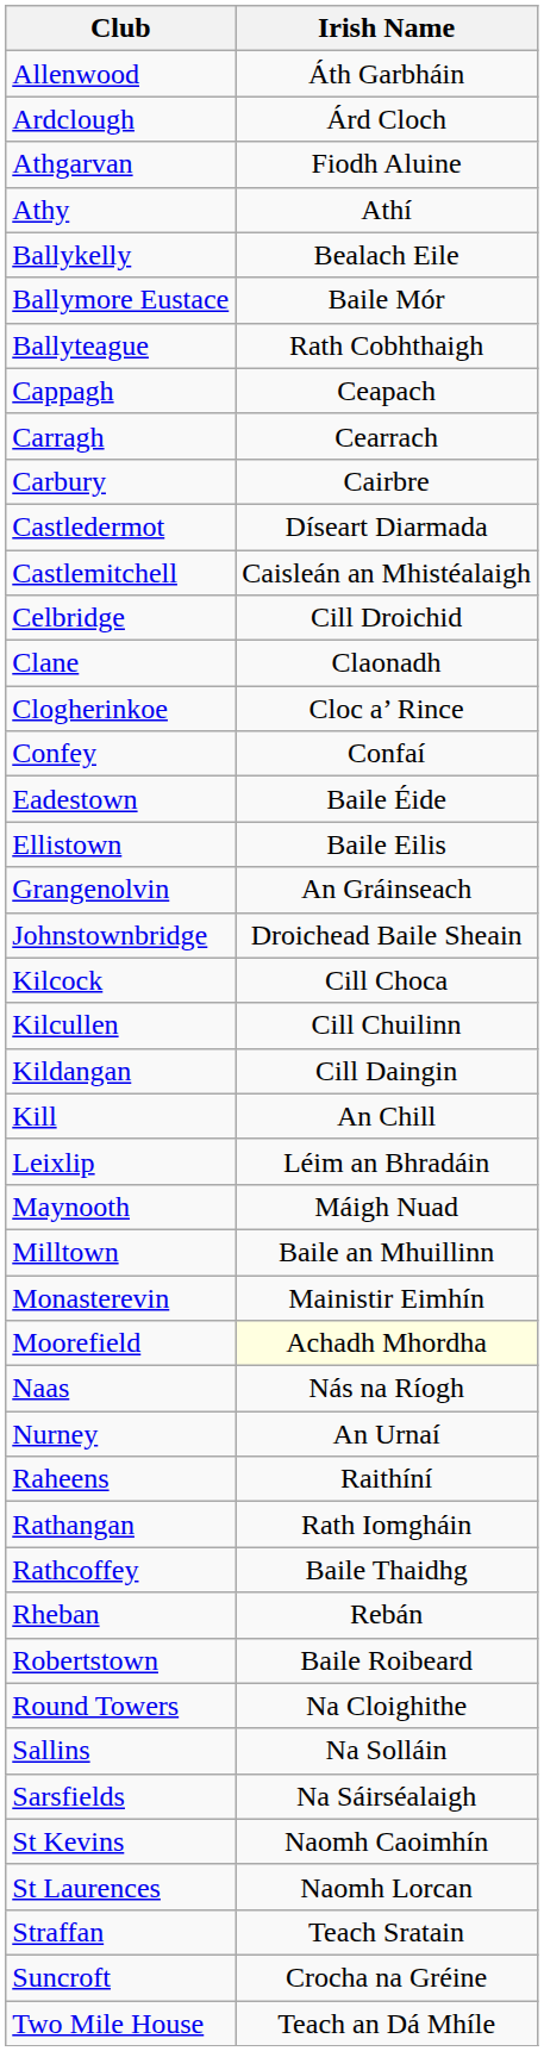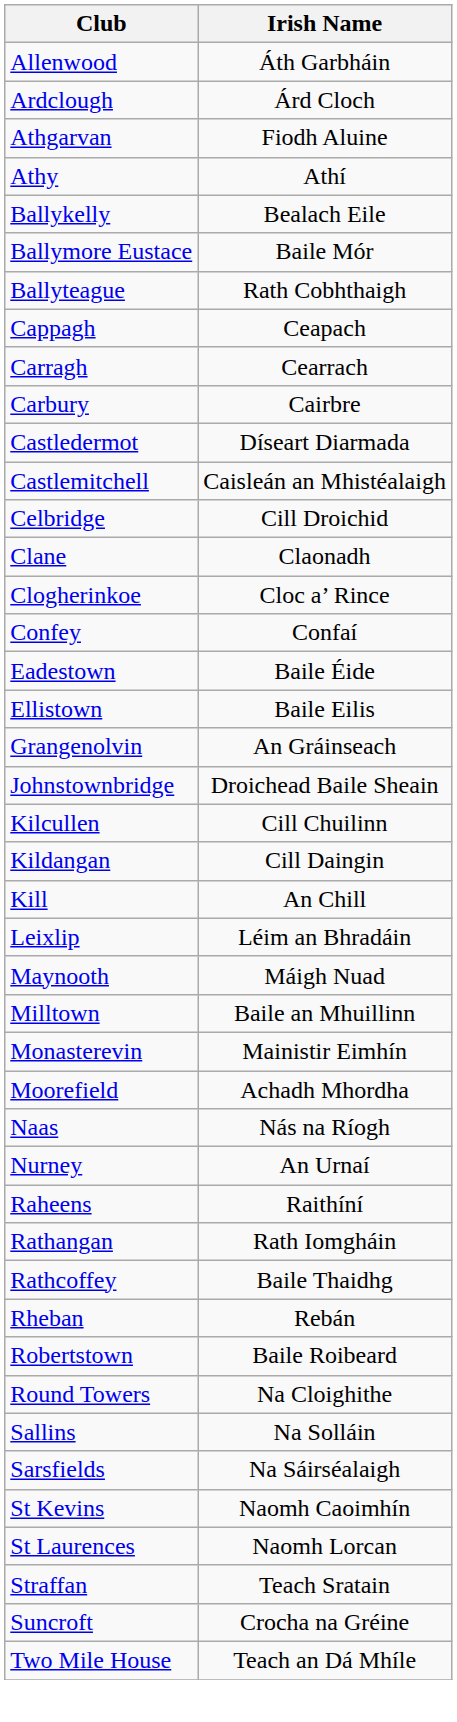- row: Kilcock | Cill Choca
Moorefield | Irish Name: lightyellow background -> no background
